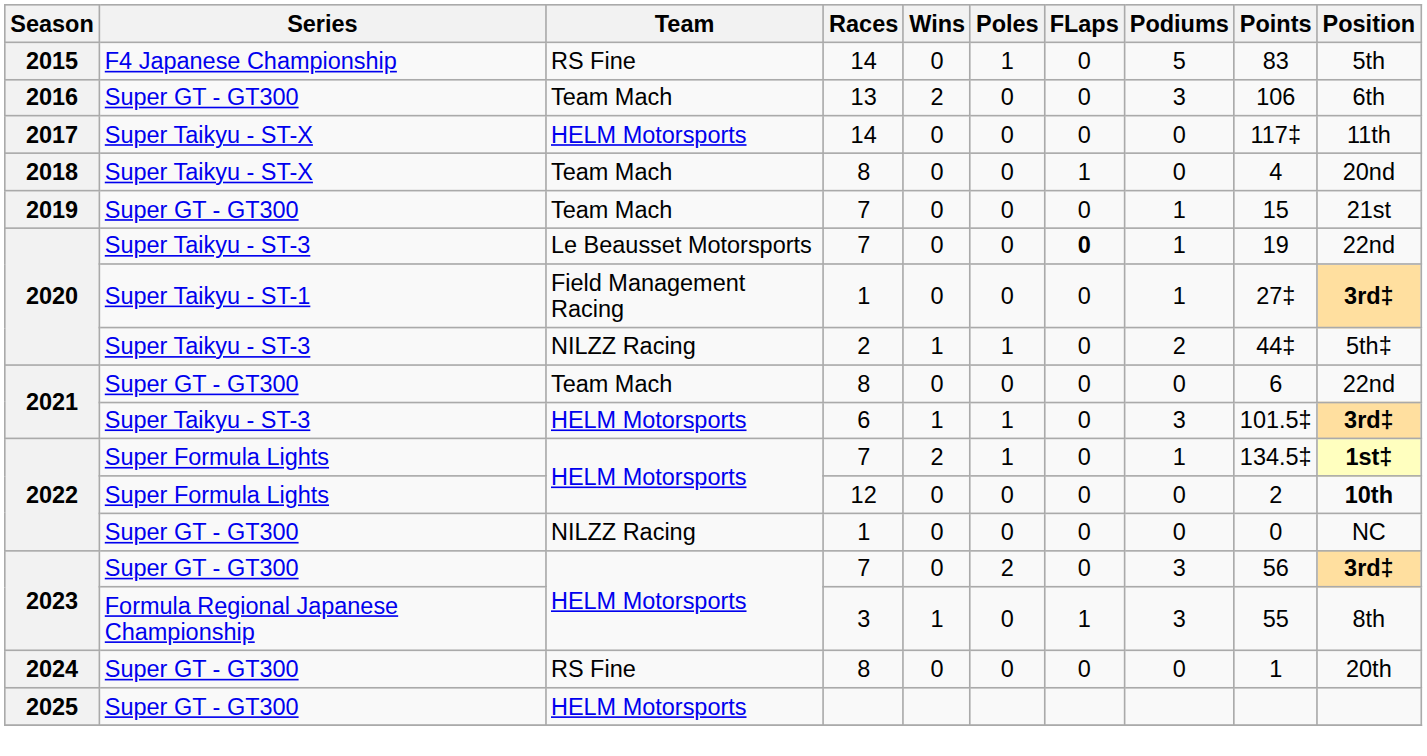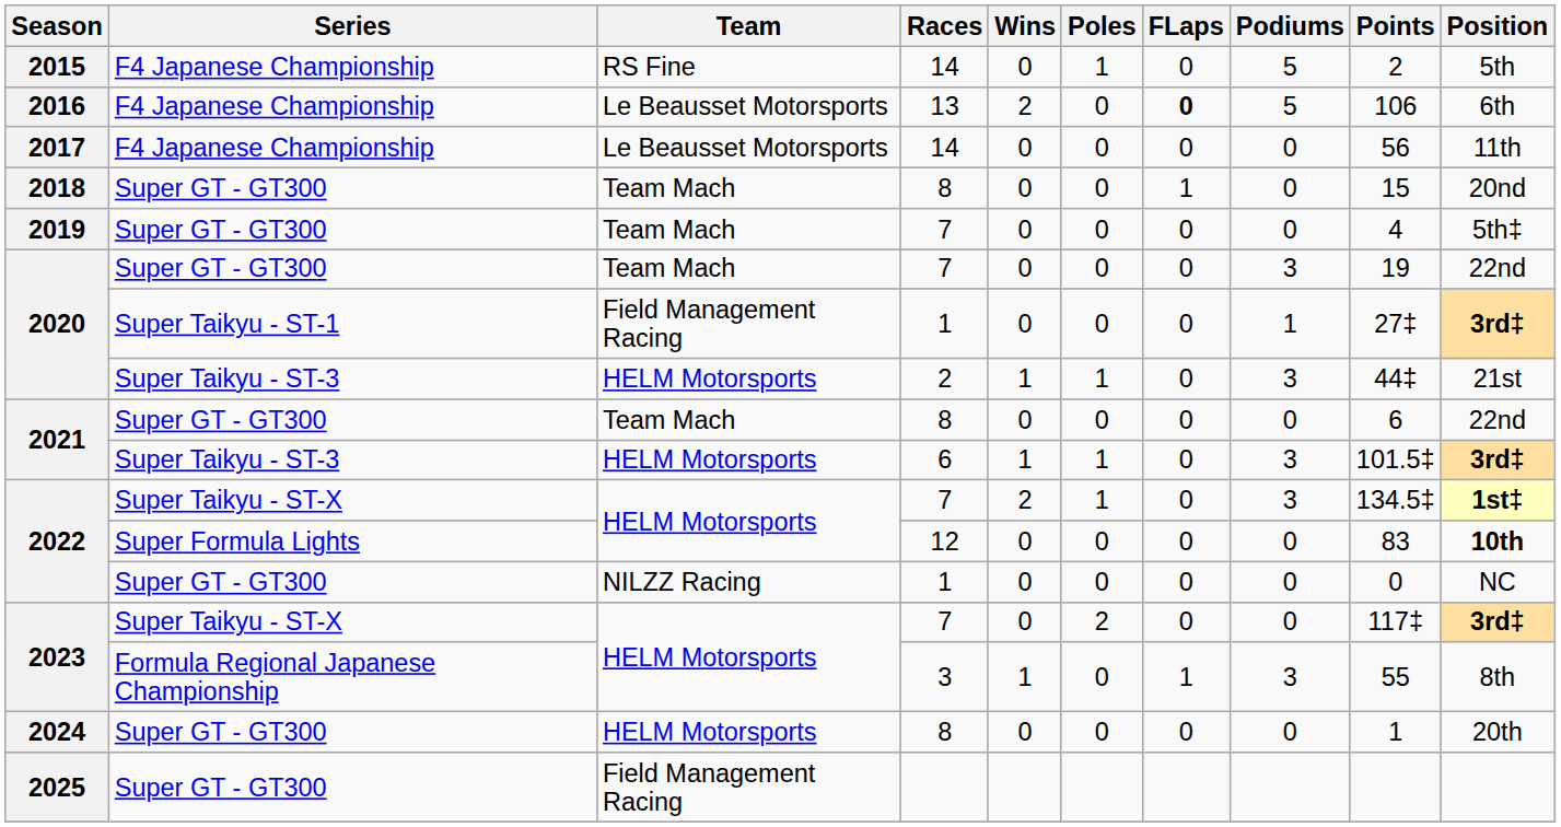2015 | Points: 83 -> 2
2016 | Series: Super GT - GT300 -> F4 Japanese Championship
2016 | Team: Team Mach -> Le Beausset Motorsports
2016 | FLaps: normal -> bold
2016 | Podiums: 3 -> 5
2017 | Series: Super Taikyu - ST-X -> F4 Japanese Championship
2017 | Team: HELM Motorsports -> Le Beausset Motorsports
2017 | Points: 117‡ -> 56
2018 | Series: Super Taikyu - ST-X -> Super GT - GT300
2018 | Points: 4 -> 15
2019 | Podiums: 1 -> 0
2019 | Points: 15 -> 4
2019 | Position: 21st -> 5th‡
2020 / 7 | Series: Super Taikyu - ST-3 -> Super GT - GT300
2020 / 7 | Team: Le Beausset Motorsports -> Team Mach
2020 / 7 | FLaps: bold -> normal
2020 / 7 | Podiums: 1 -> 3
2020 / 2 | Team: NILZZ Racing -> HELM Motorsports
2020 / 2 | Podiums: 2 -> 3
2020 / 2 | Position: 5th‡ -> 21st
2022 / 7 | Series: Super Formula Lights -> Super Taikyu - ST-X
2022 / 7 | Podiums: 1 -> 3
2022 / 12 | Points: 2 -> 83
2023 / 7 | Series: Super GT - GT300 -> Super Taikyu - ST-X
2023 / 7 | Podiums: 3 -> 0
2023 / 7 | Points: 56 -> 117‡
2024 | Team: RS Fine -> HELM Motorsports
2025 | Team: HELM Motorsports -> Field Management Racing
